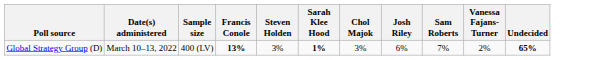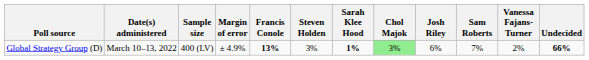+ column: Margin of error | ± 4.9%
Global Strategy Group (D) | Chol Majok: no background -> lightgreen background
Global Strategy Group (D) | Undecided: 65% -> 66%
